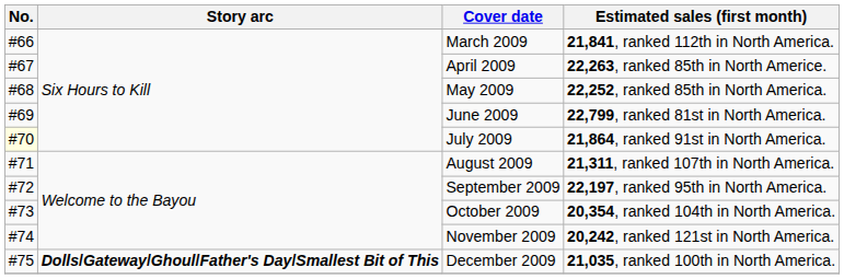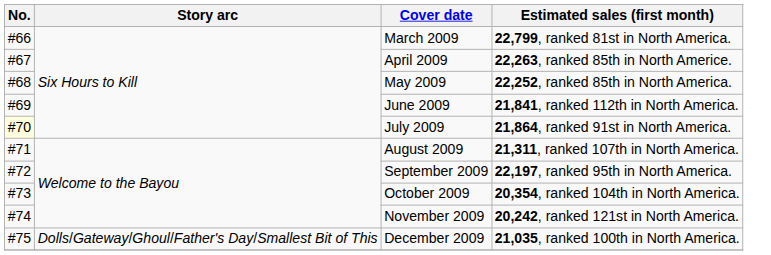March 2009 | Estimated sales (first month): 21,841, ranked 112th in North America. -> 22,799, ranked 81st in North America.
June 2009 | Estimated sales (first month): 22,799, ranked 81st in North America. -> 21,841, ranked 112th in North America.
December 2009 | Story arc: bold -> normal
